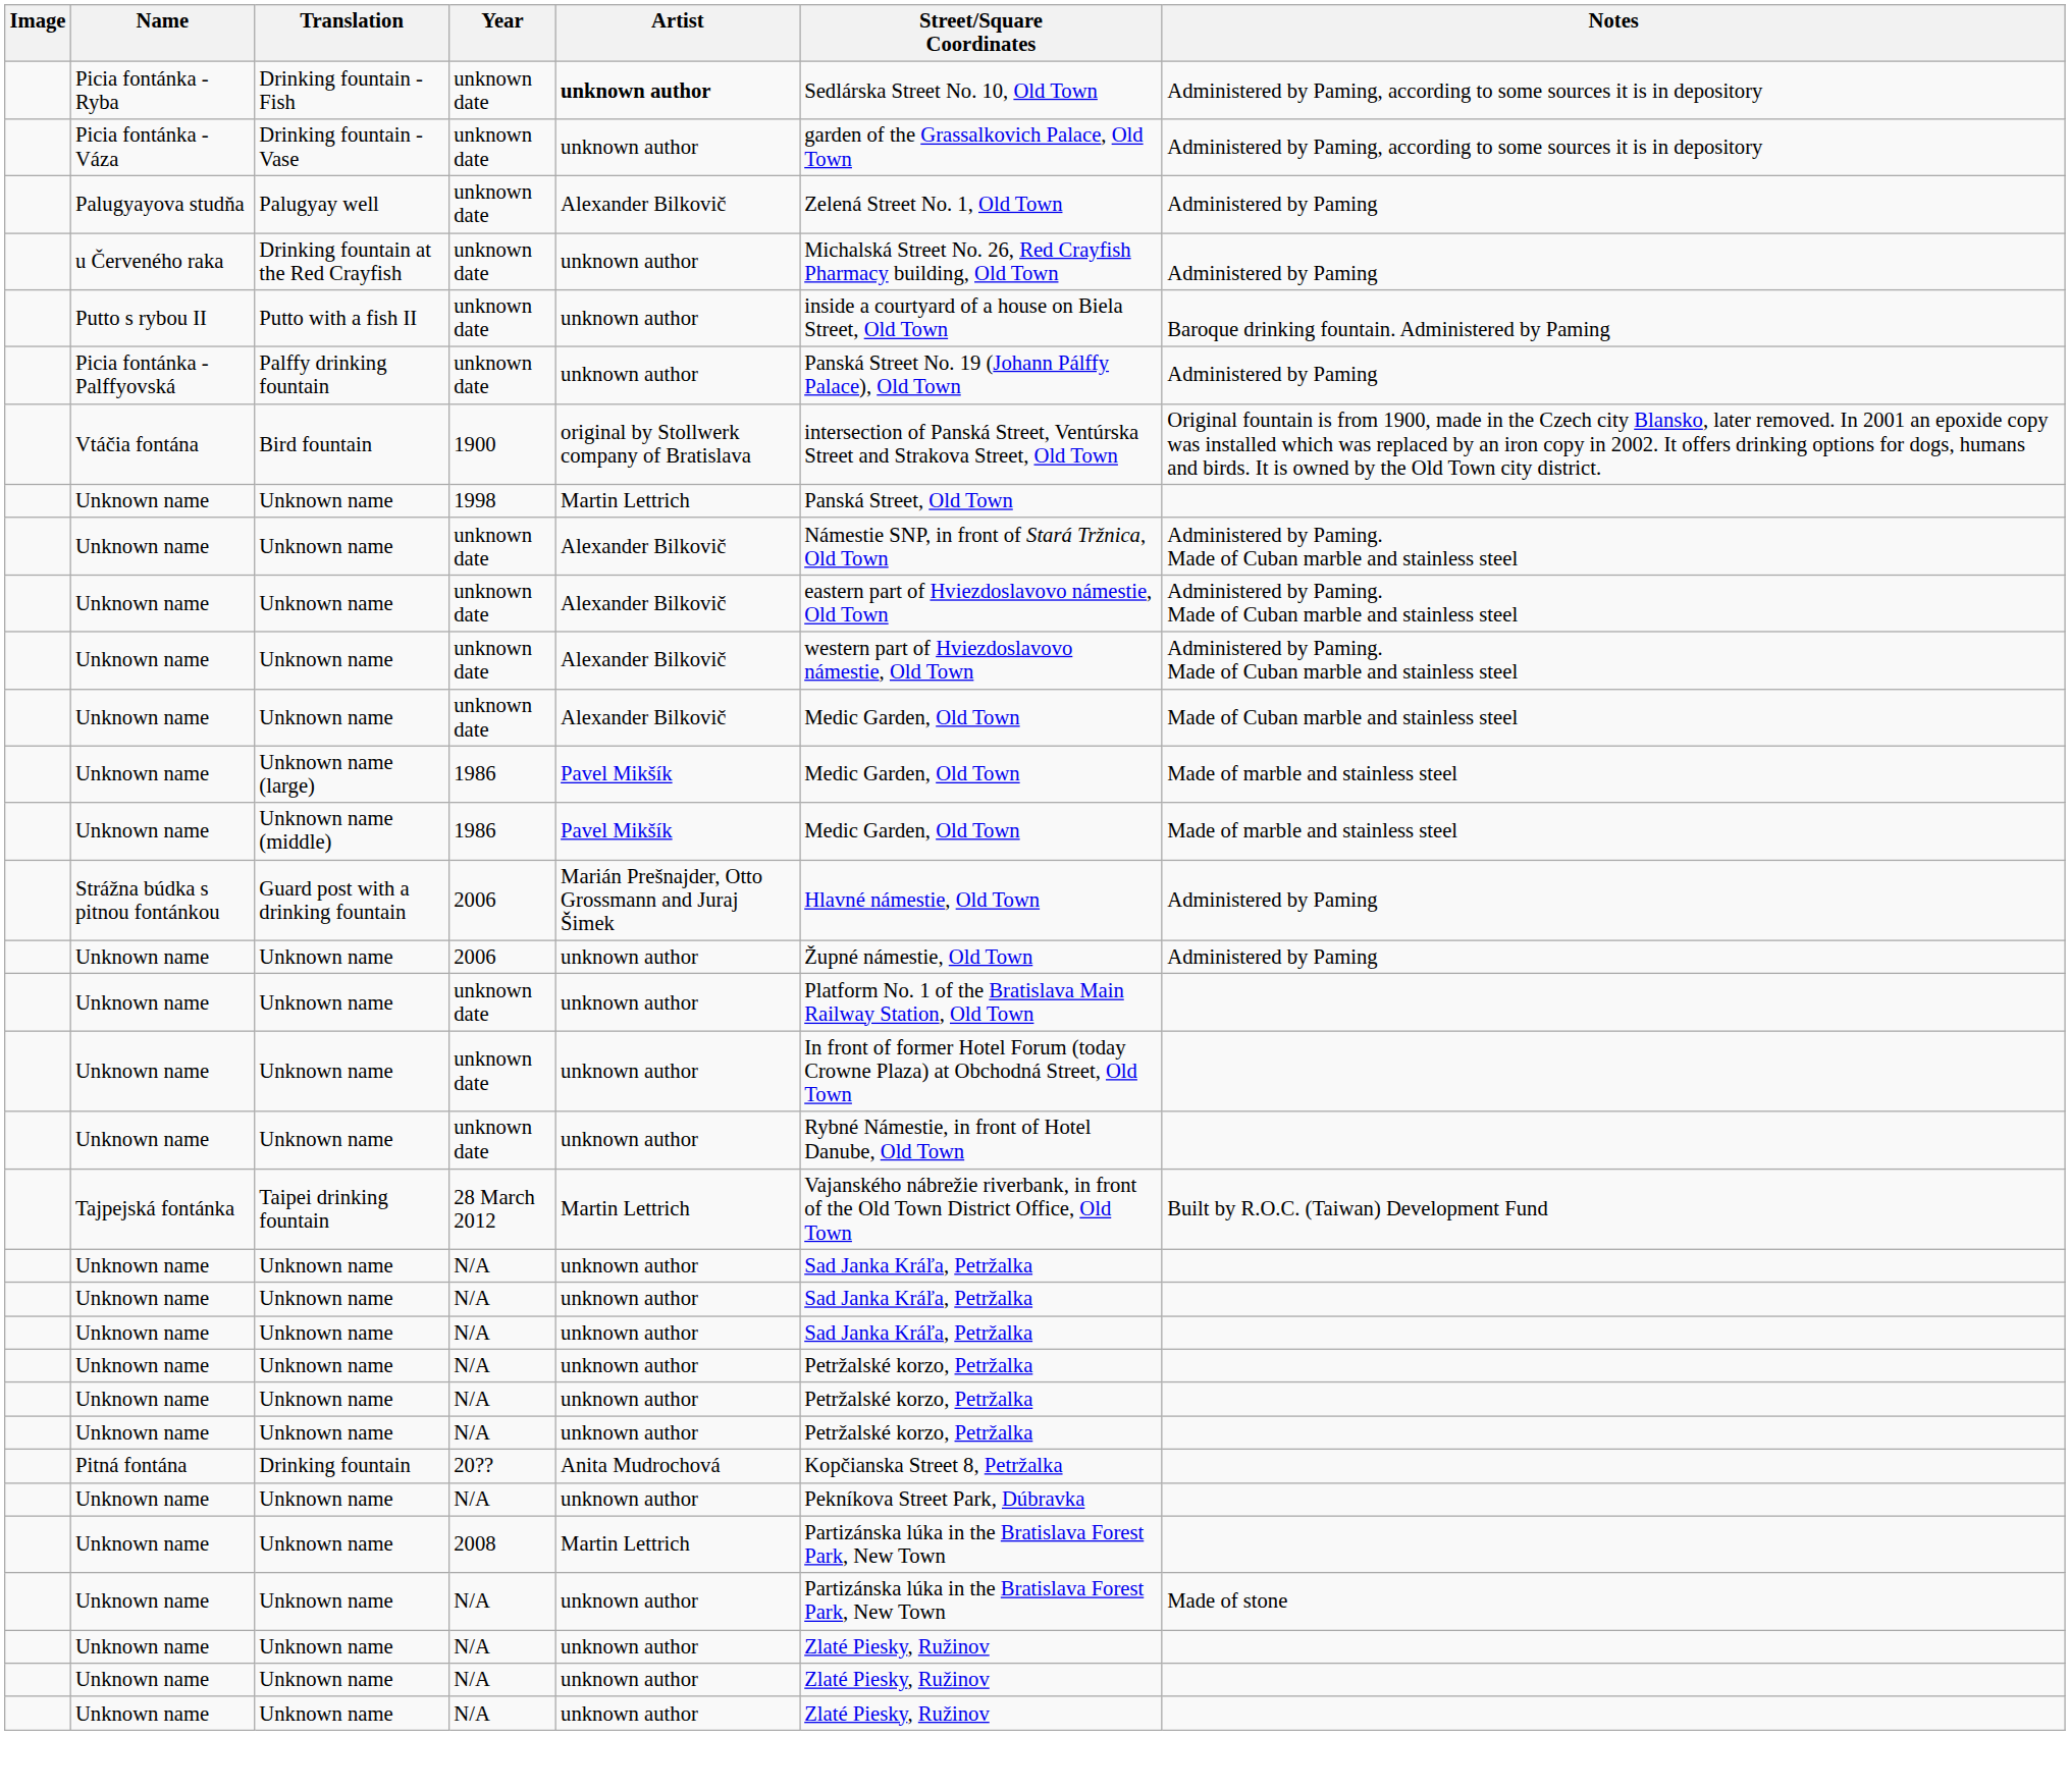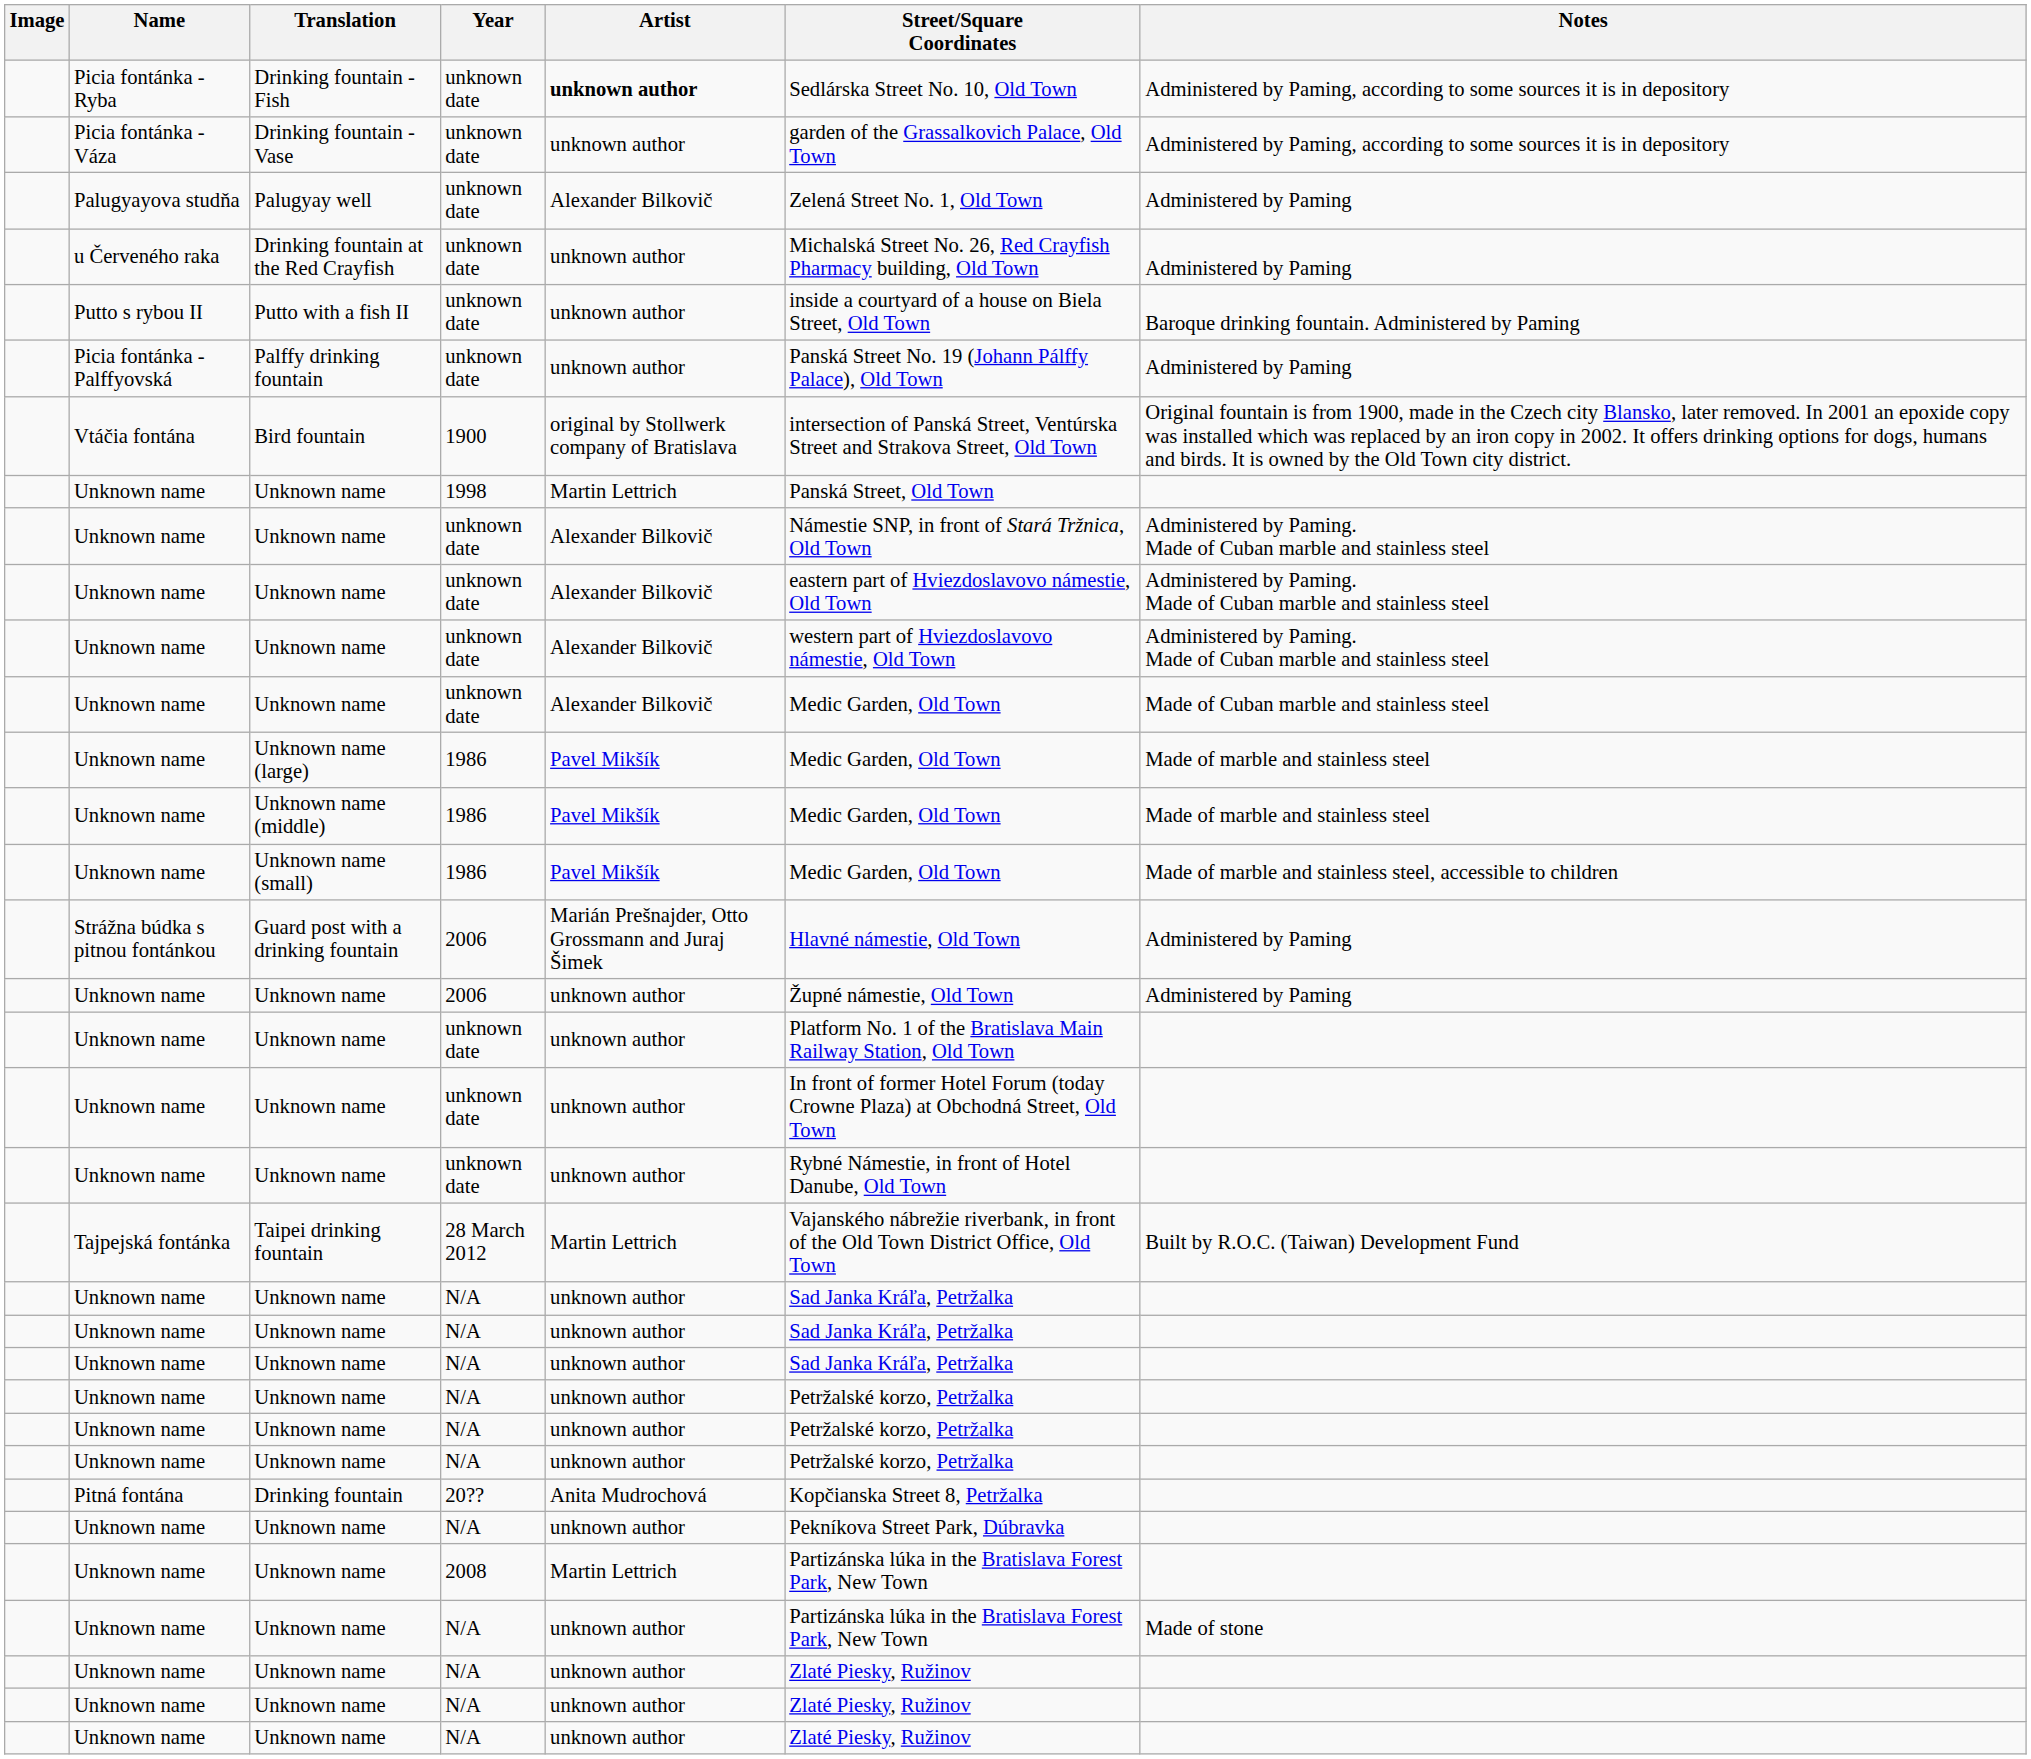+ row: Unknown name | Unknown name (small) | 1986 | Pavel Mikšík | Medic Garden, Old Town | Made of marble and stainless steel, accessible to children
